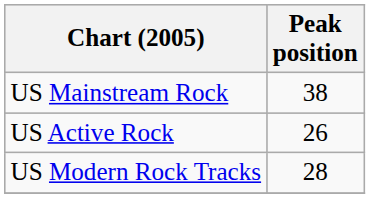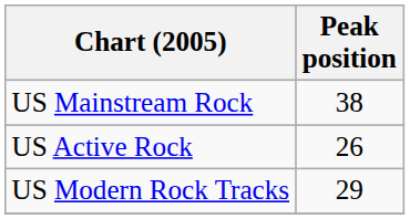US Modern Rock Tracks | Peak position: 28 -> 29
